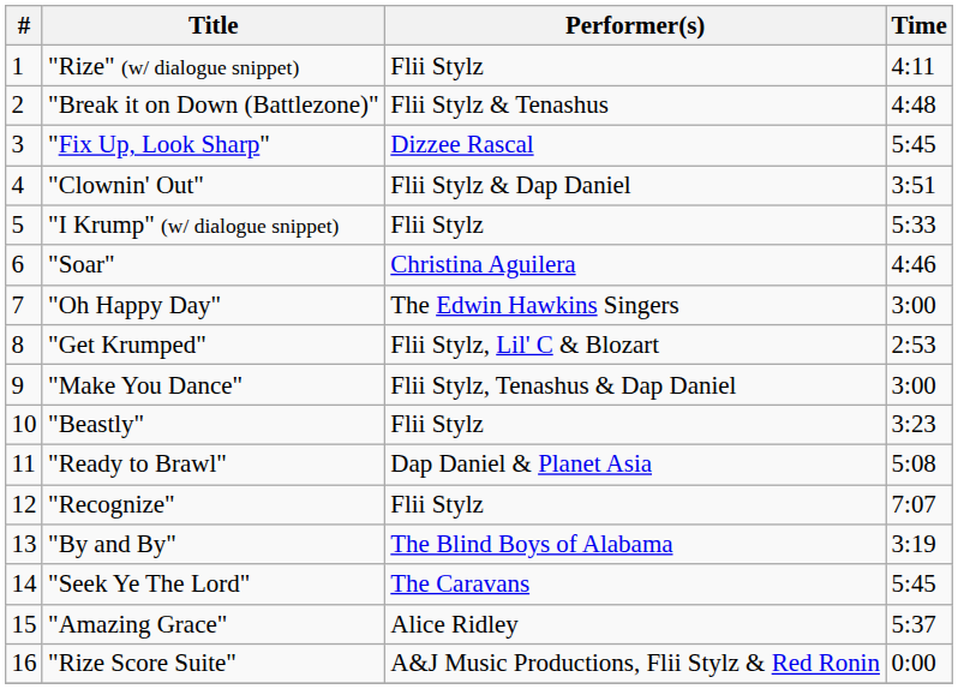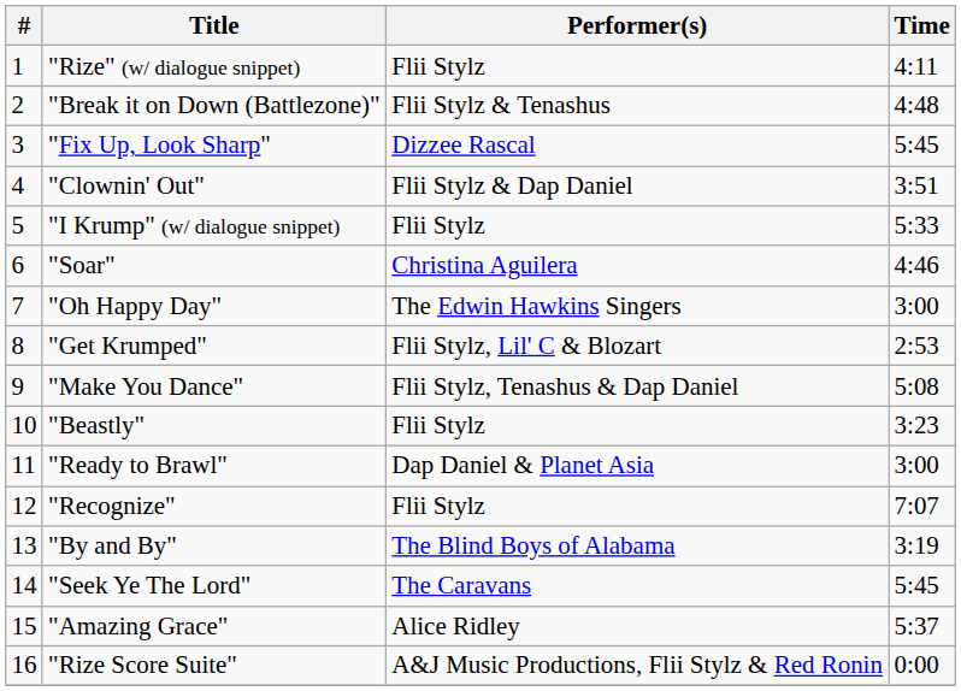"Make You Dance" | Time: 3:00 -> 5:08
"Ready to Brawl" | Time: 5:08 -> 3:00
